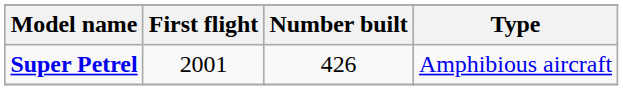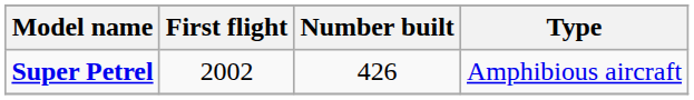Super Petrel | First flight: 2001 -> 2002
